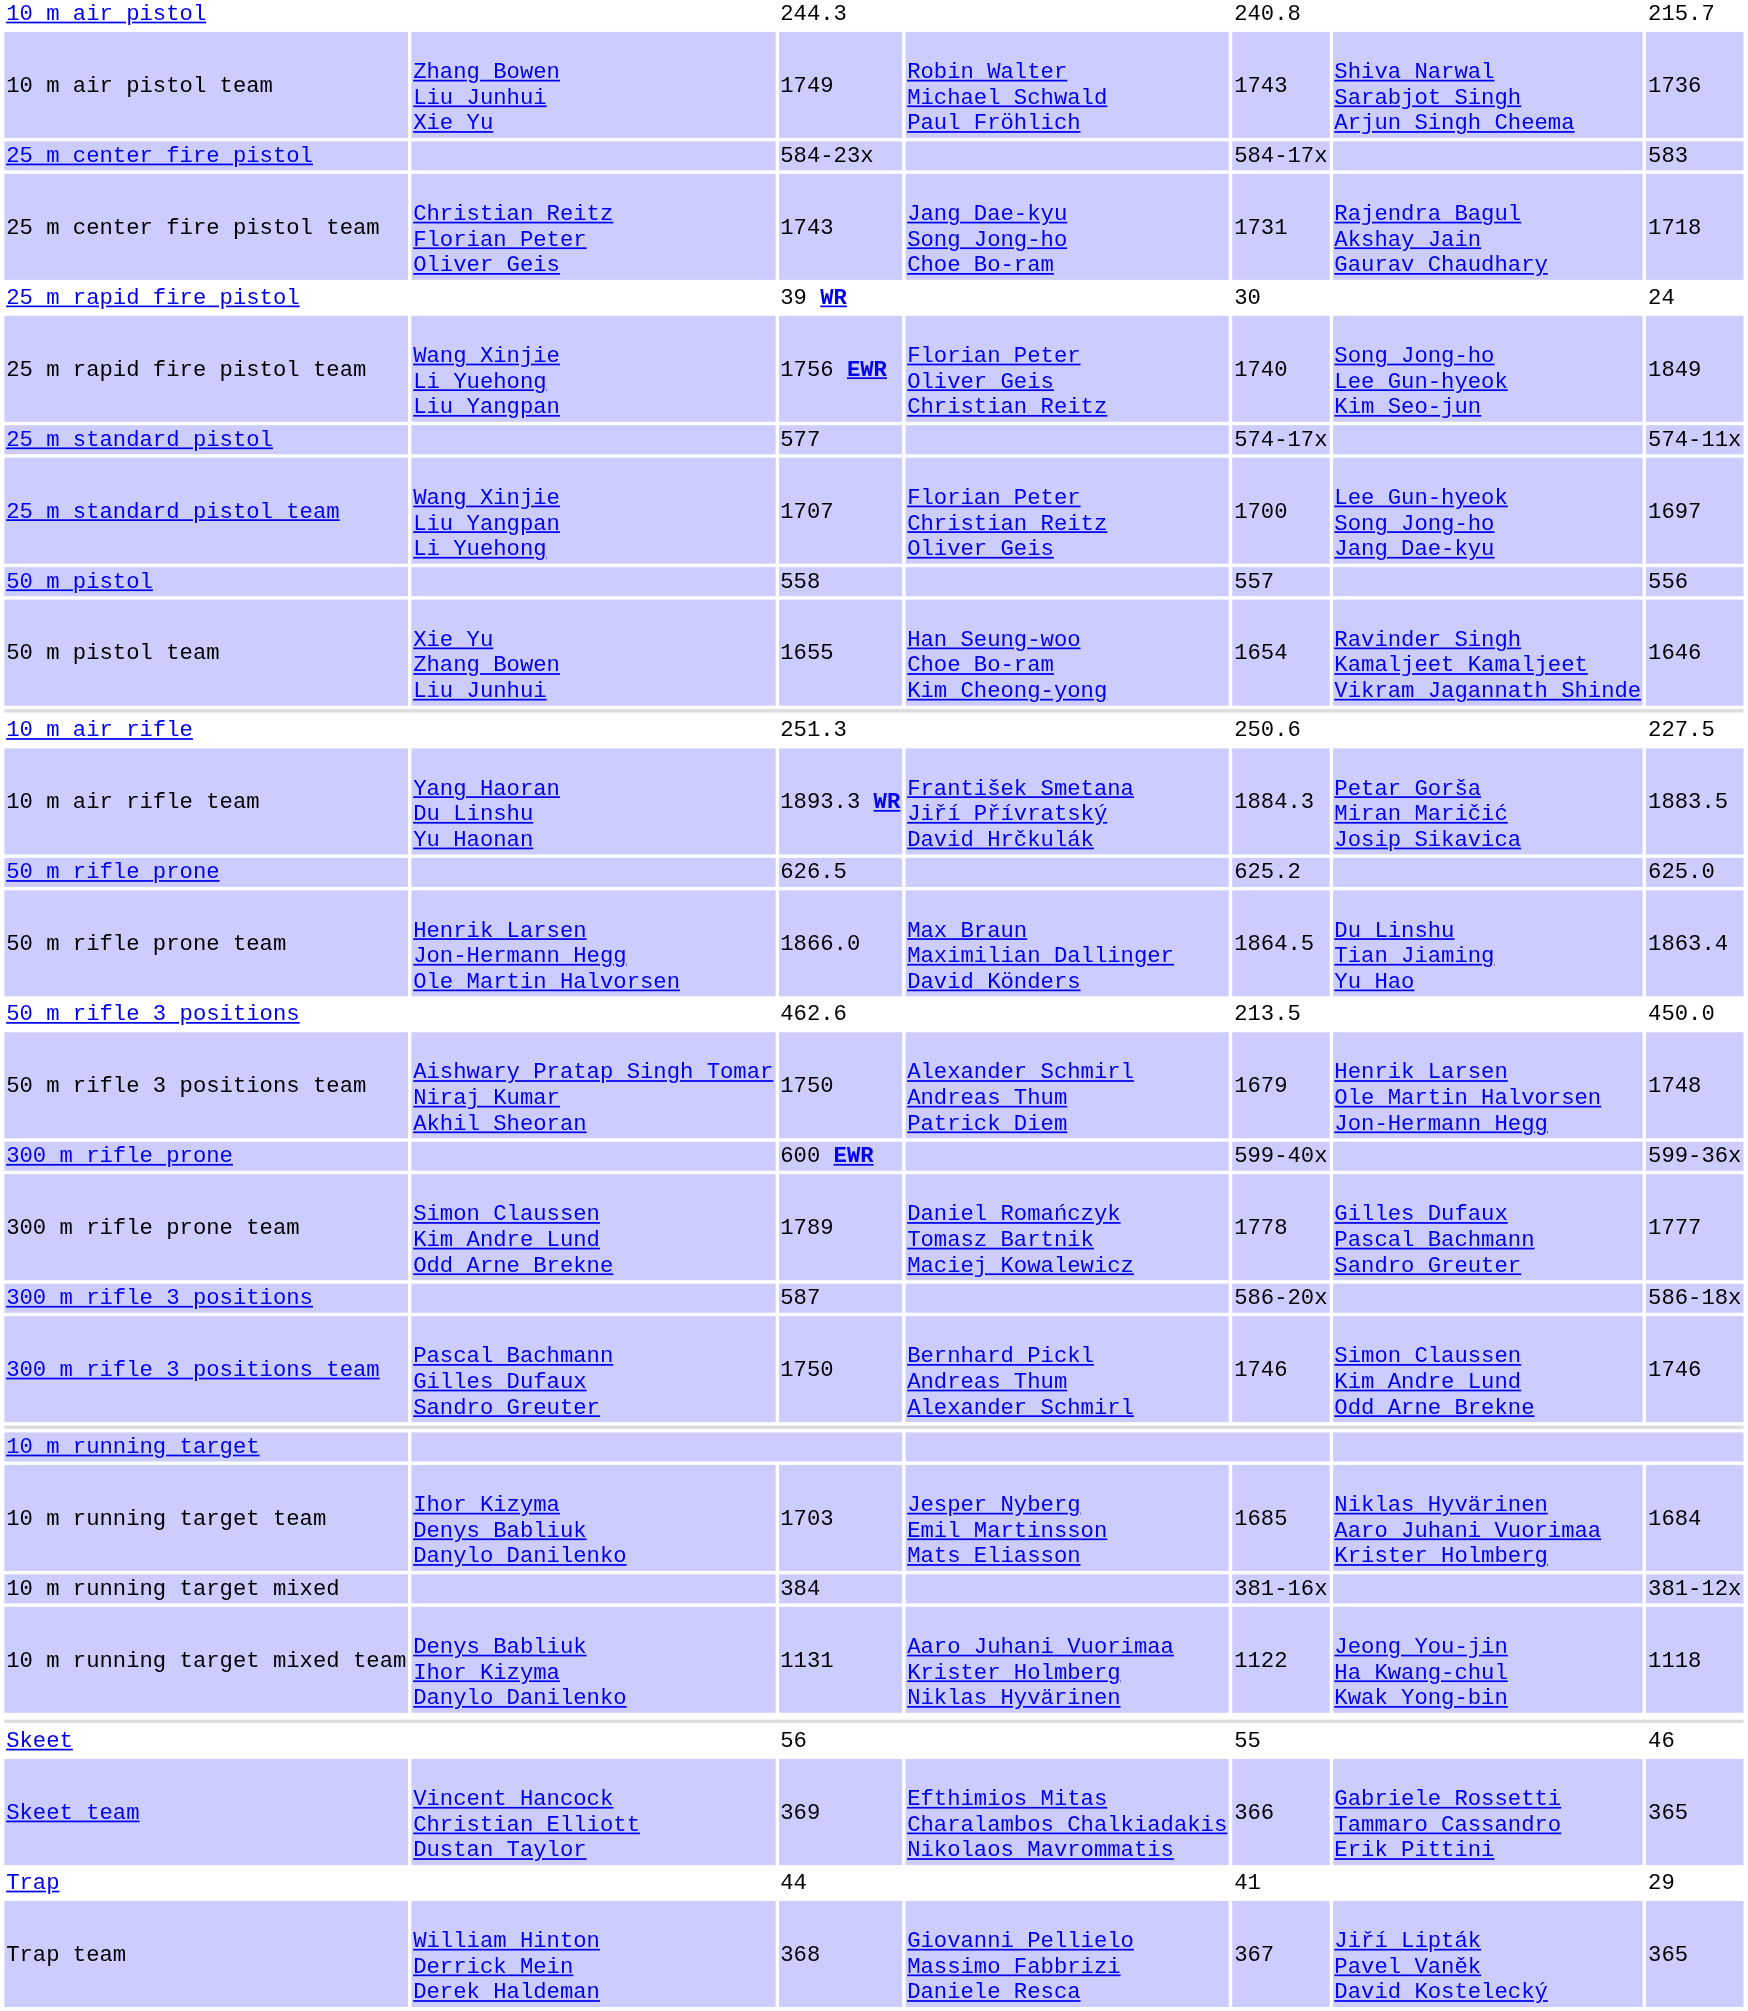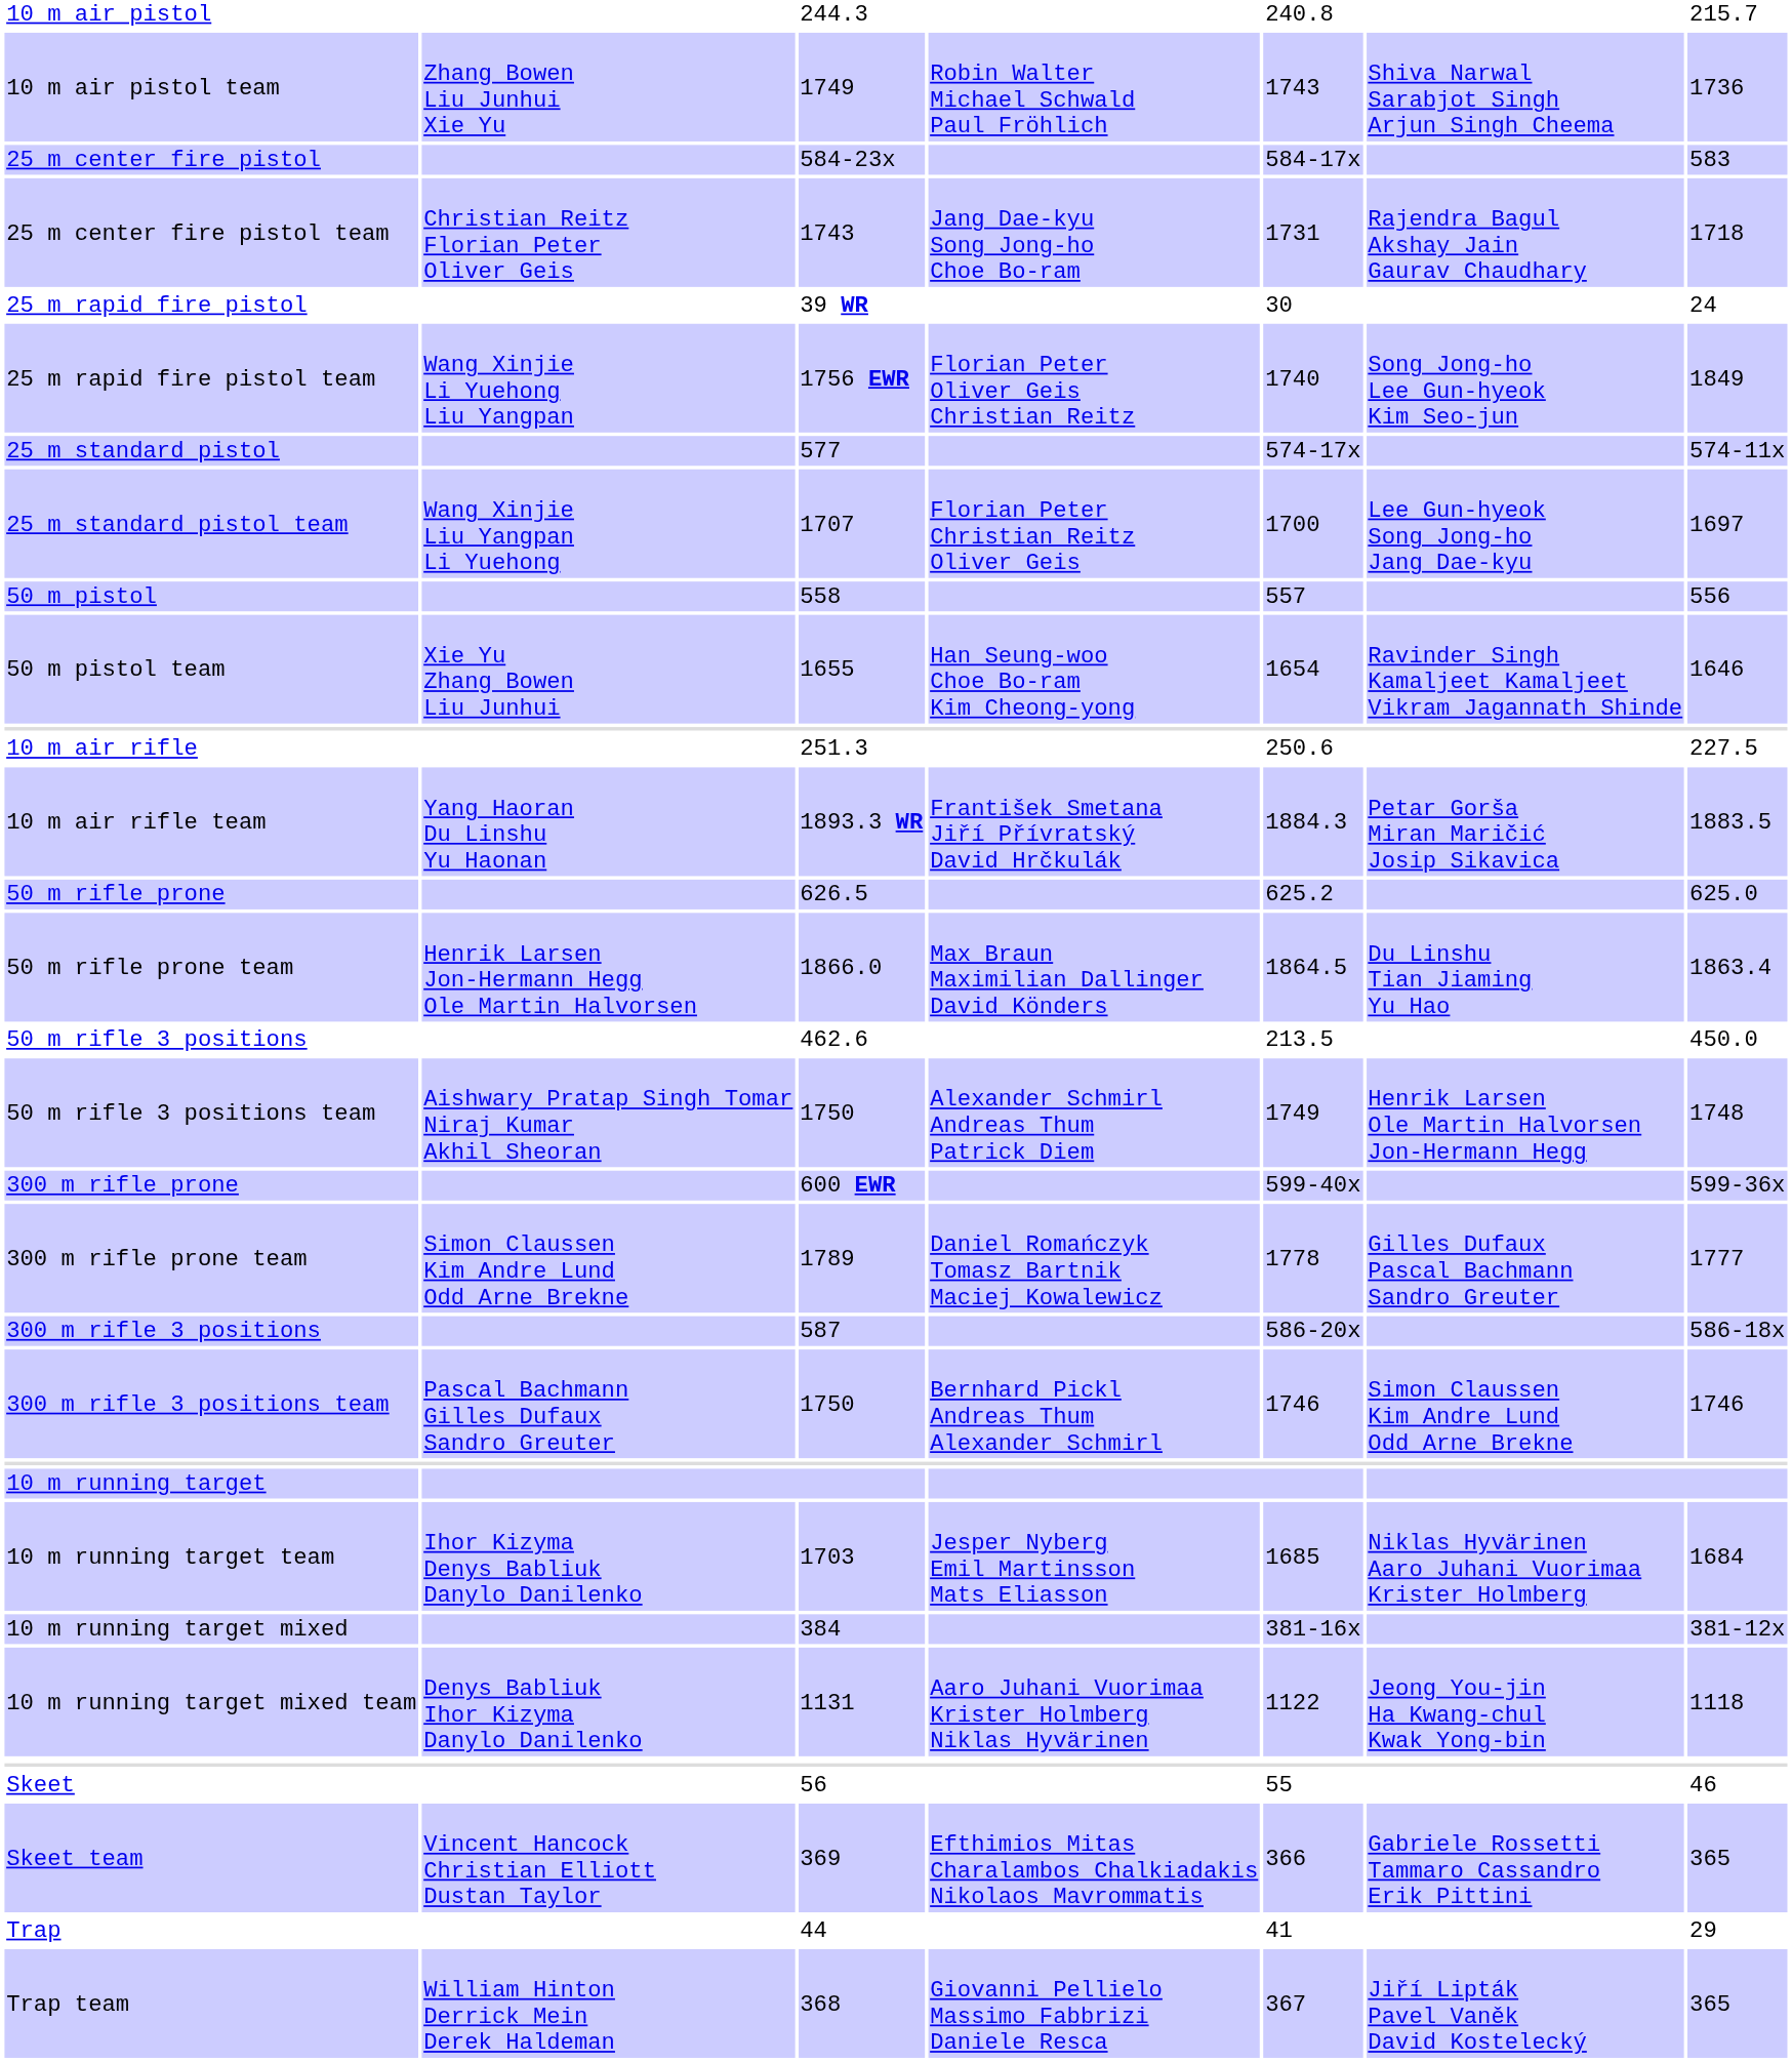50 m rifle 3 positions team | column 5: 1679 -> 1749
